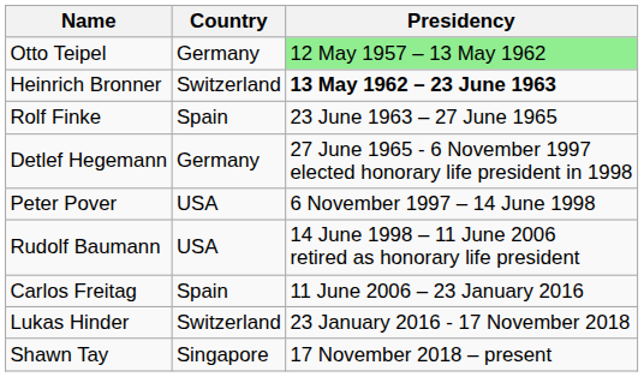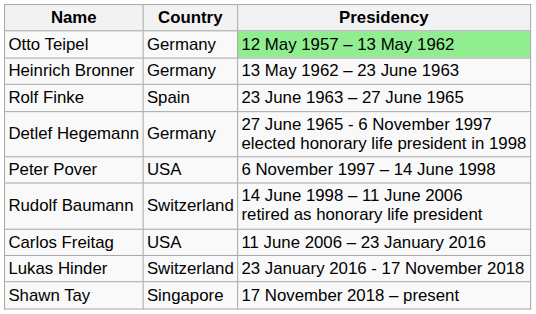Heinrich Bronner | Country: Switzerland -> Germany
Heinrich Bronner | Presidency: bold -> normal
Rudolf Baumann | Country: USA -> Switzerland
Carlos Freitag | Country: Spain -> USA
